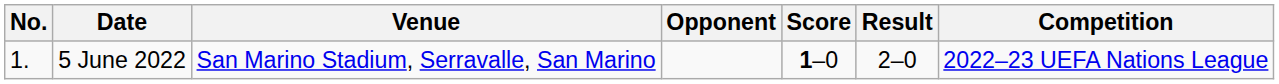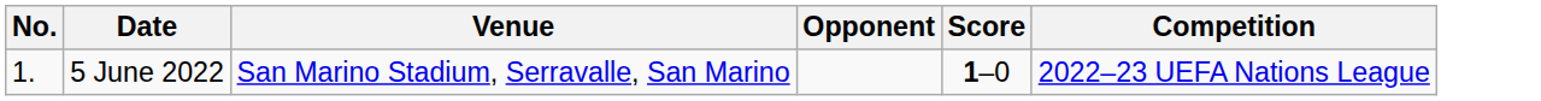- column: Result | 2–0
